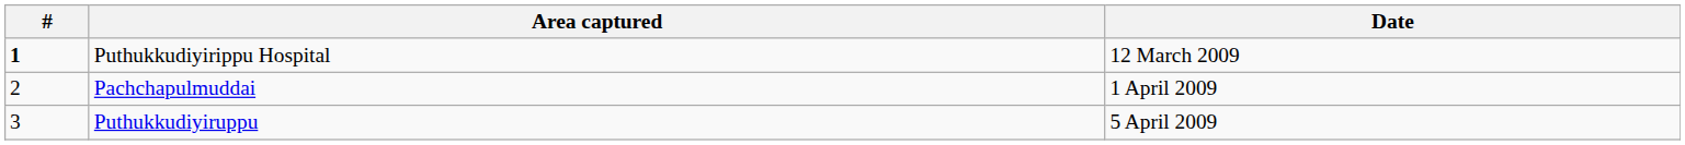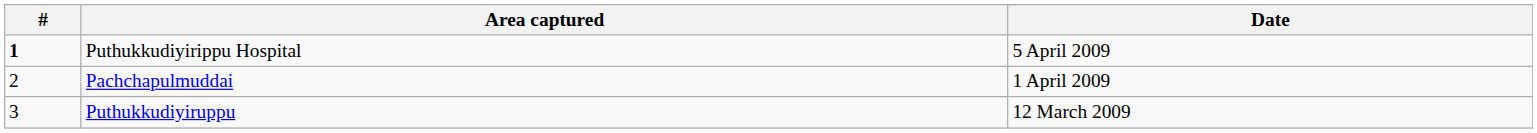Puthukkudiyirippu Hospital | Date: 12 March 2009 -> 5 April 2009
Puthukkudiyiruppu | Date: 5 April 2009 -> 12 March 2009
